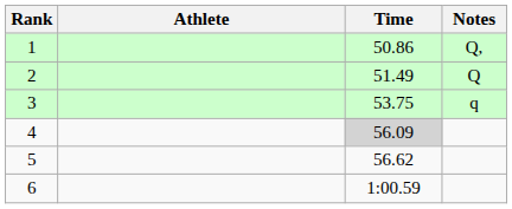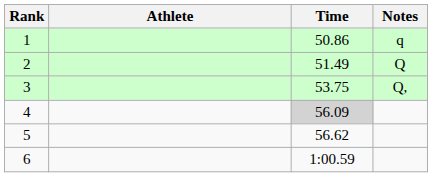1 | Notes: Q, -> q
3 | Notes: q -> Q,
